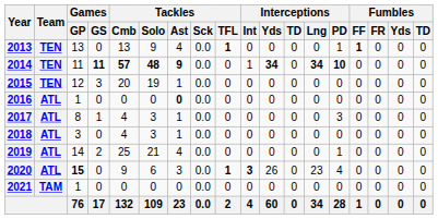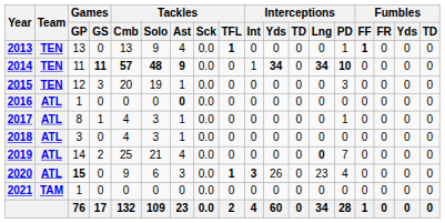2015 | Interceptions / PD: 0 -> 3
2017 | Interceptions / PD: 3 -> 1
2019 | Interceptions / Lng: normal -> bold
2019 | Interceptions / PD: 1 -> 7
